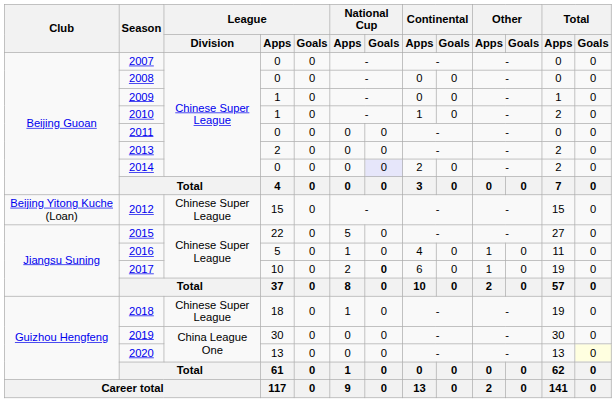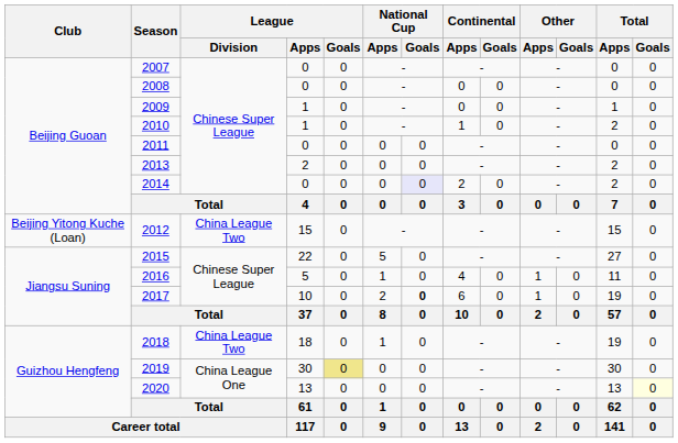2012 | League / Division: Chinese Super League -> China League Two
2018 | League / Division: Chinese Super League -> China League Two
2019 | League / Goals: no background -> khaki background
